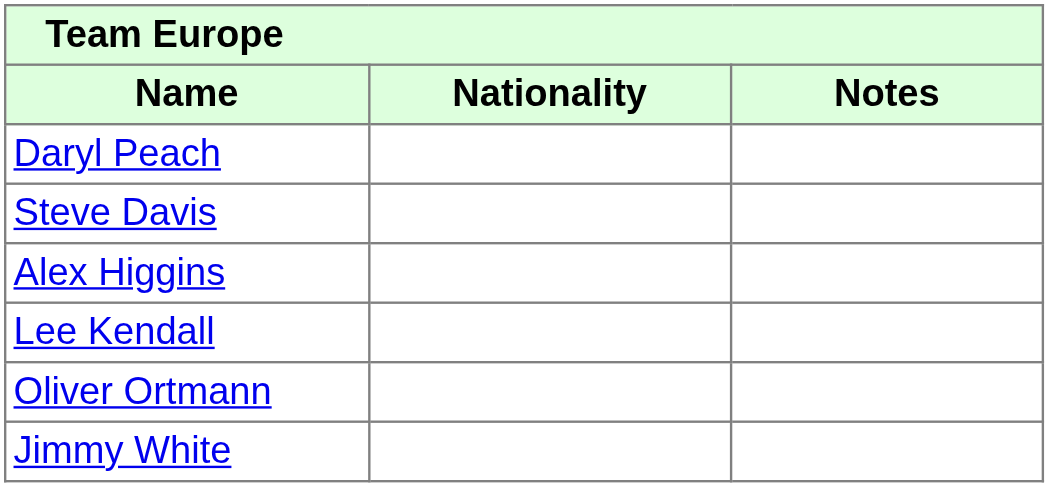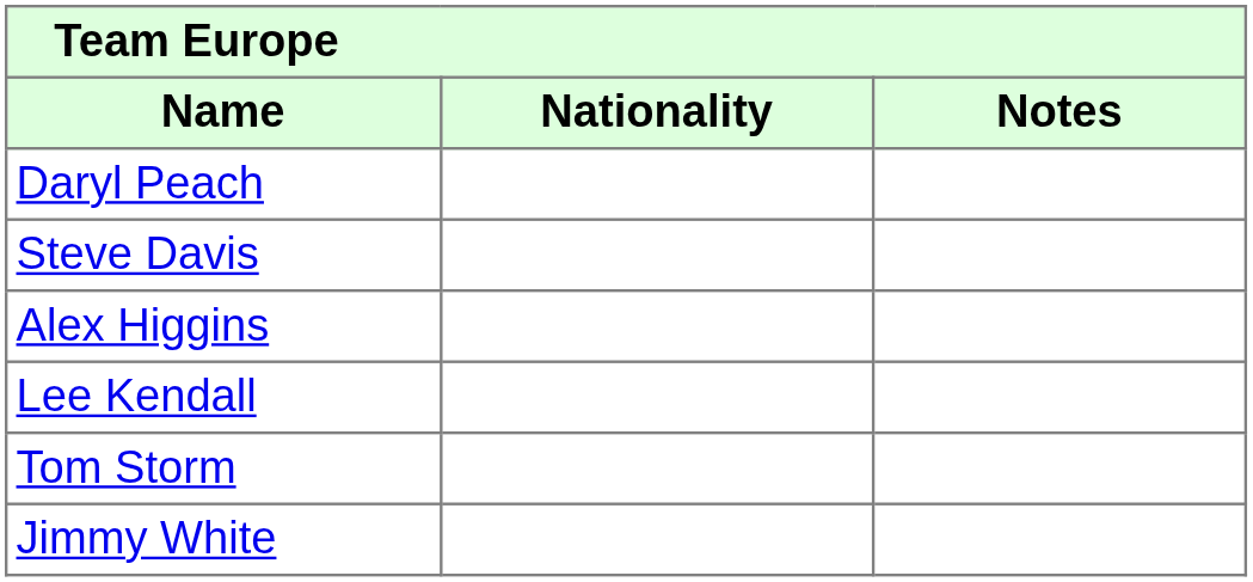- row: Oliver Ortmann
+ row: Tom Storm
